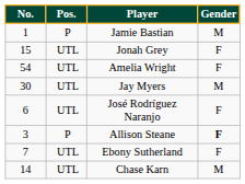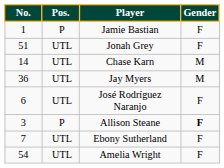Jamie Bastian | Gender: M -> F
Jonah Grey | No.: 15 -> 51
rows swapped: Chase Karn <-> Amelia Wright
Jay Myers | No.: 30 -> 36
